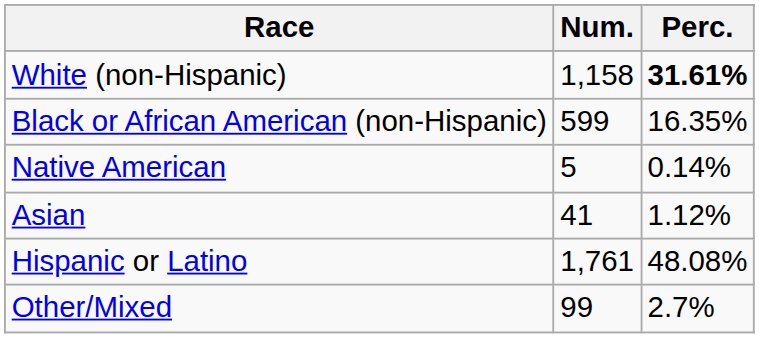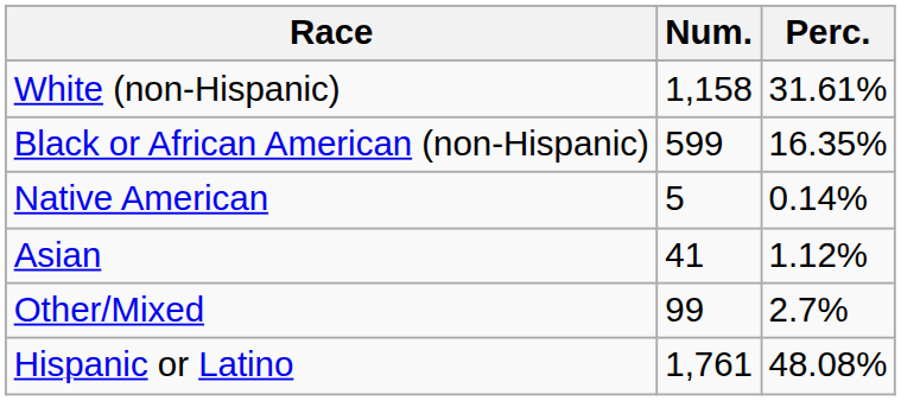White (non-Hispanic) | Perc.: bold -> normal
rows swapped: Other/Mixed <-> Hispanic or Latino
